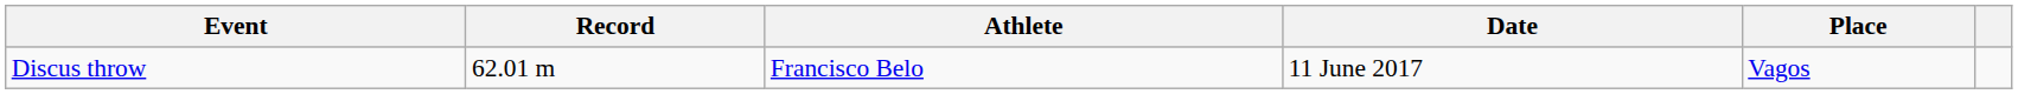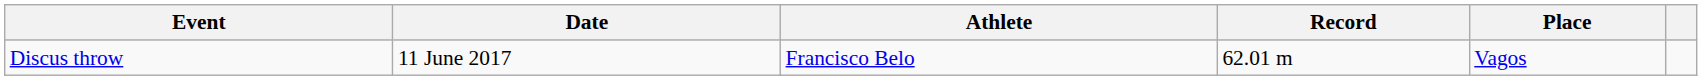columns swapped: Record <-> Date
